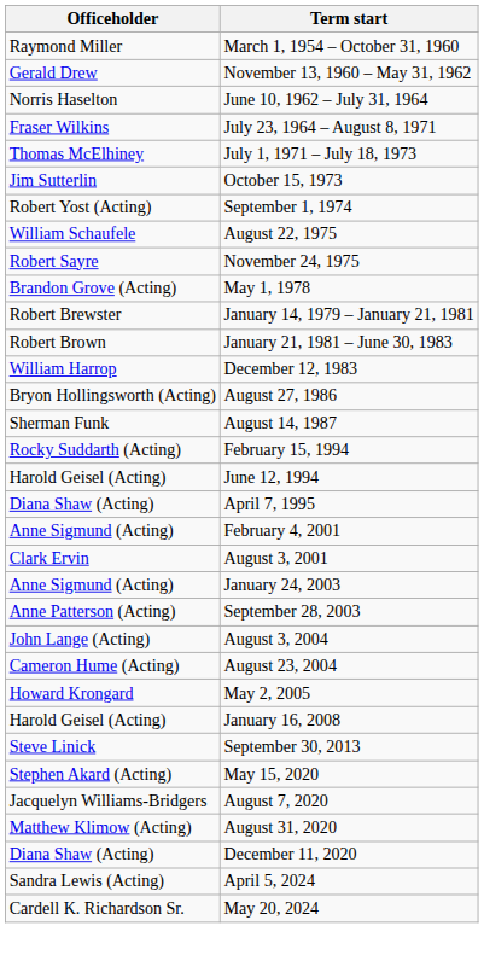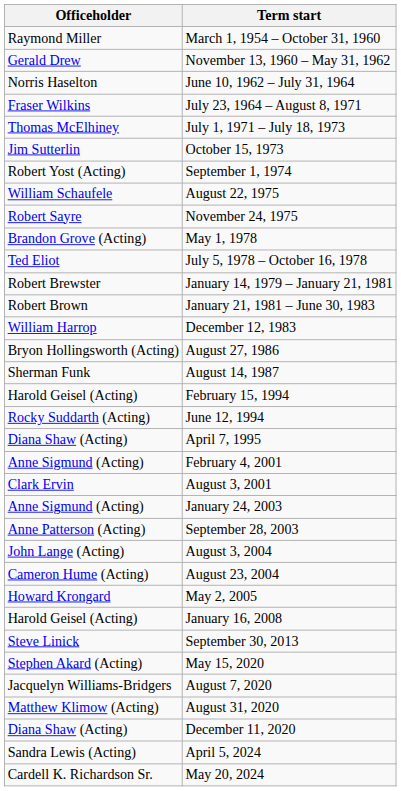+ row: Ted Eliot | July 5, 1978 – October 16, 1978
February 15, 1994 | Officeholder: Rocky Suddarth (Acting) -> Harold Geisel (Acting)
June 12, 1994 | Officeholder: Harold Geisel (Acting) -> Rocky Suddarth (Acting)
